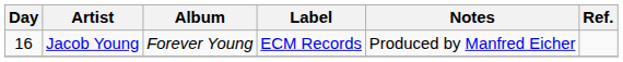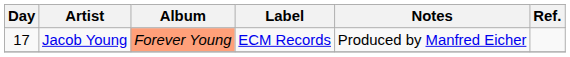Jacob Young | Day: 16 -> 17
Jacob Young | Album: no background -> lightsalmon background
